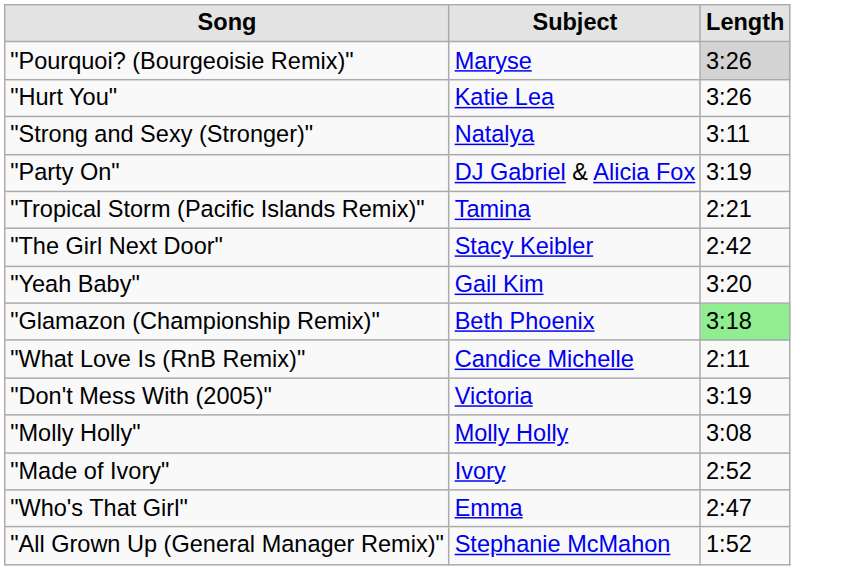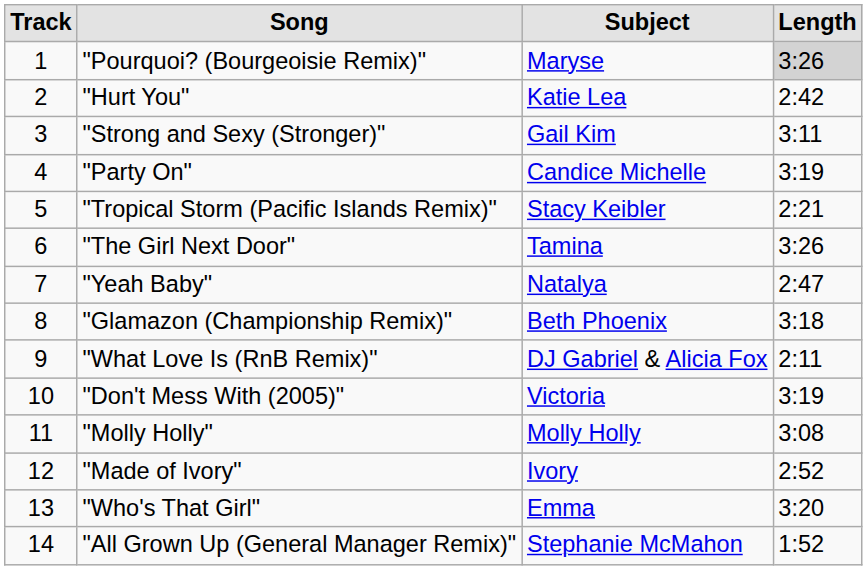+ column: Track | 1 | 2 | 3 | 4 | 5 | 6 | 7 | 8 | 9 | 10 | 11 | 12 | 13 | 14
"Hurt You" | Length: 3:26 -> 2:42
"Strong and Sexy (Stronger)" | Subject: Natalya -> Gail Kim
"Party On" | Subject: DJ Gabriel & Alicia Fox -> Candice Michelle
"Tropical Storm (Pacific Islands Remix)" | Subject: Tamina -> Stacy Keibler
"The Girl Next Door" | Subject: Stacy Keibler -> Tamina
"The Girl Next Door" | Length: 2:42 -> 3:26
"Yeah Baby" | Subject: Gail Kim -> Natalya
"Yeah Baby" | Length: 3:20 -> 2:47
"Glamazon (Championship Remix)" | Length: lightgreen background -> no background
"What Love Is (RnB Remix)" | Subject: Candice Michelle -> DJ Gabriel & Alicia Fox
"Who's That Girl" | Length: 2:47 -> 3:20
